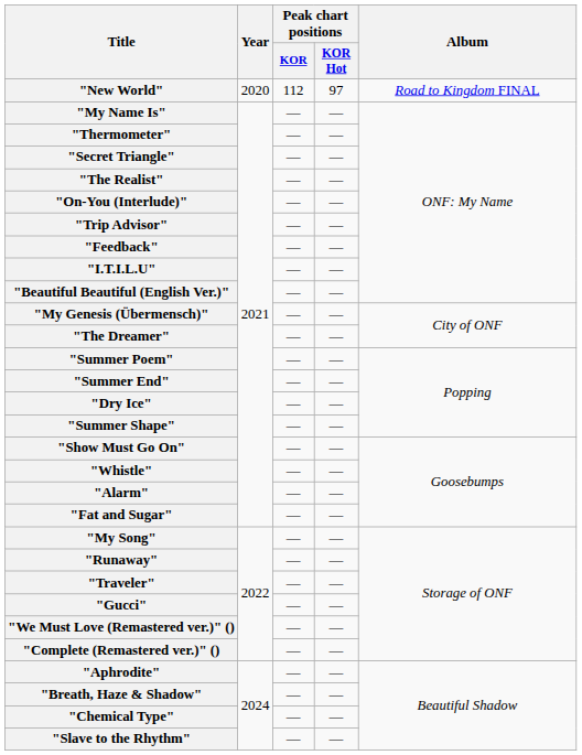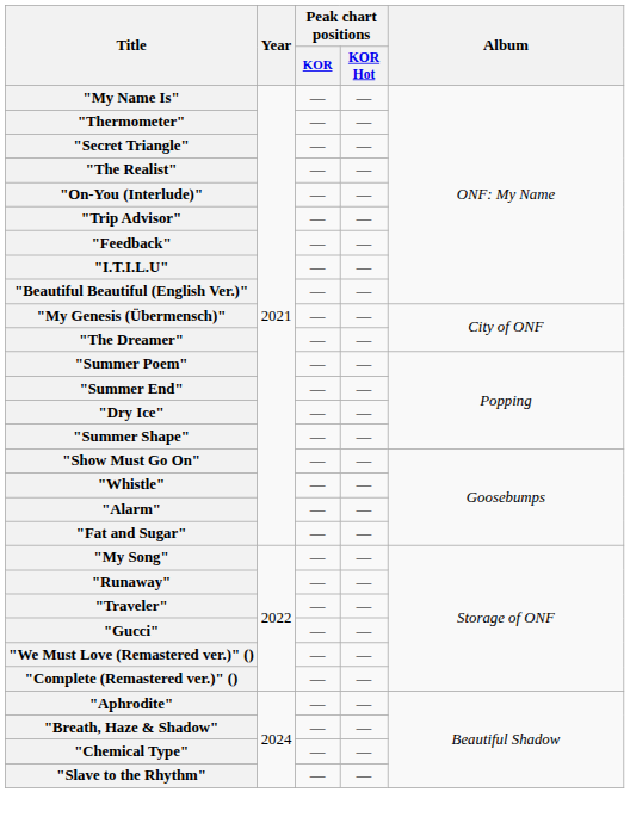- row: "New World" | 2020 | 112 | 97 | Road to Kingdom FINAL
